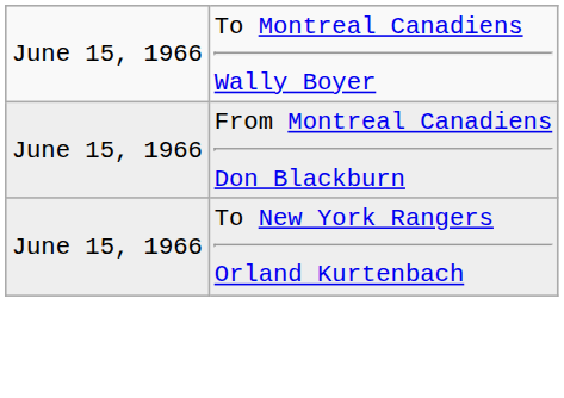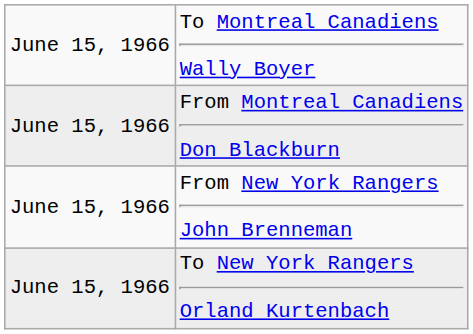+ row: June 15, 1966 | From New York Rangers John Brenneman
